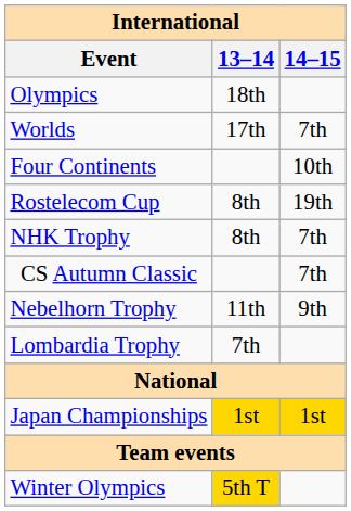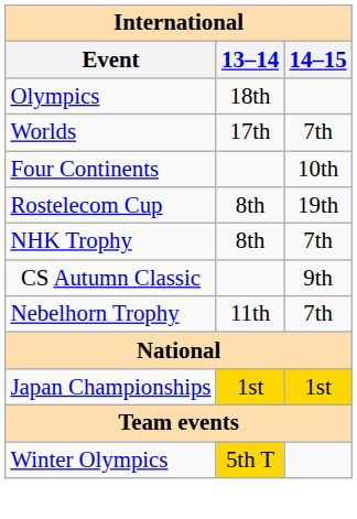CS Autumn Classic | 14–15: 7th -> 9th
Nebelhorn Trophy | 14–15: 9th -> 7th
- row: Lombardia Trophy | 7th
